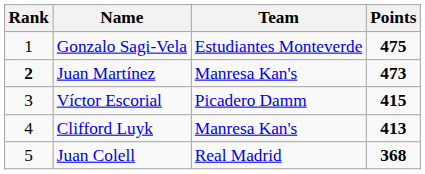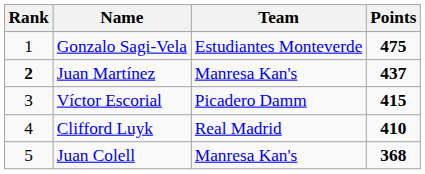Juan Martínez | Points: 473 -> 437
Clifford Luyk | Team: Manresa Kan's -> Real Madrid
Clifford Luyk | Points: 413 -> 410
Juan Colell | Team: Real Madrid -> Manresa Kan's
